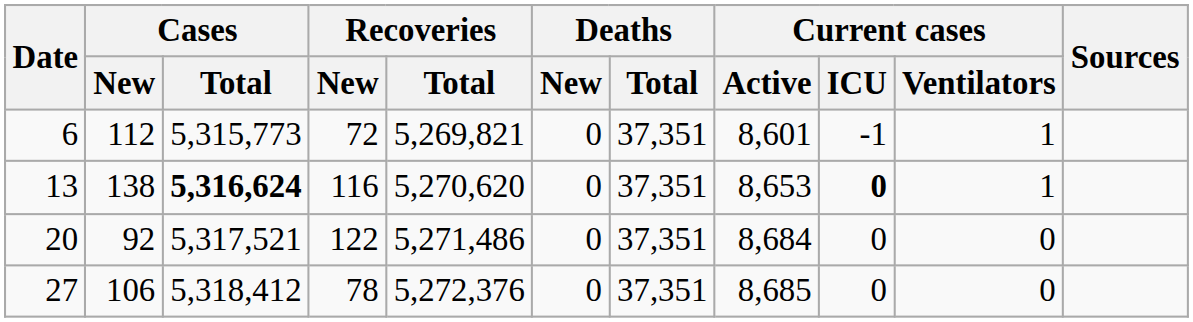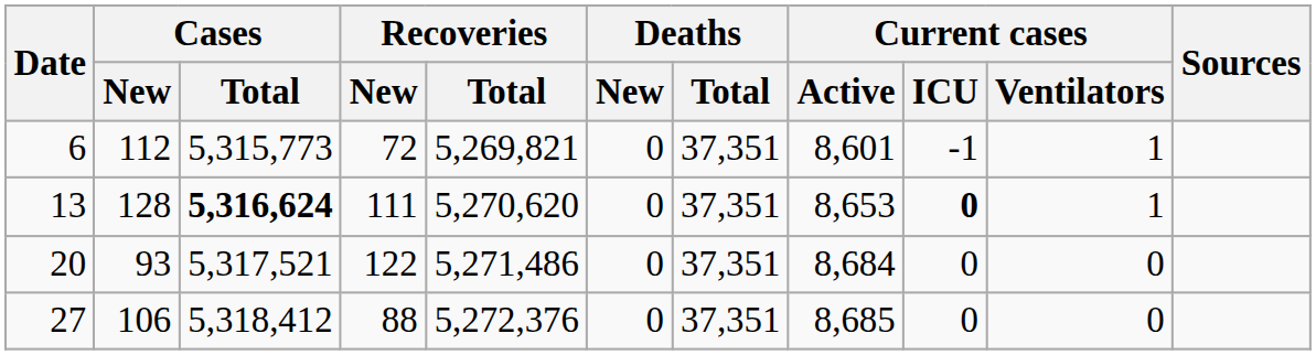13 | Cases / New: 138 -> 128
13 | Recoveries / New: 116 -> 111
20 | Cases / New: 92 -> 93
27 | Recoveries / New: 78 -> 88
